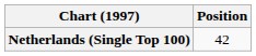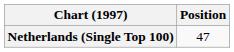Netherlands (Single Top 100) | Position: 42 -> 47
